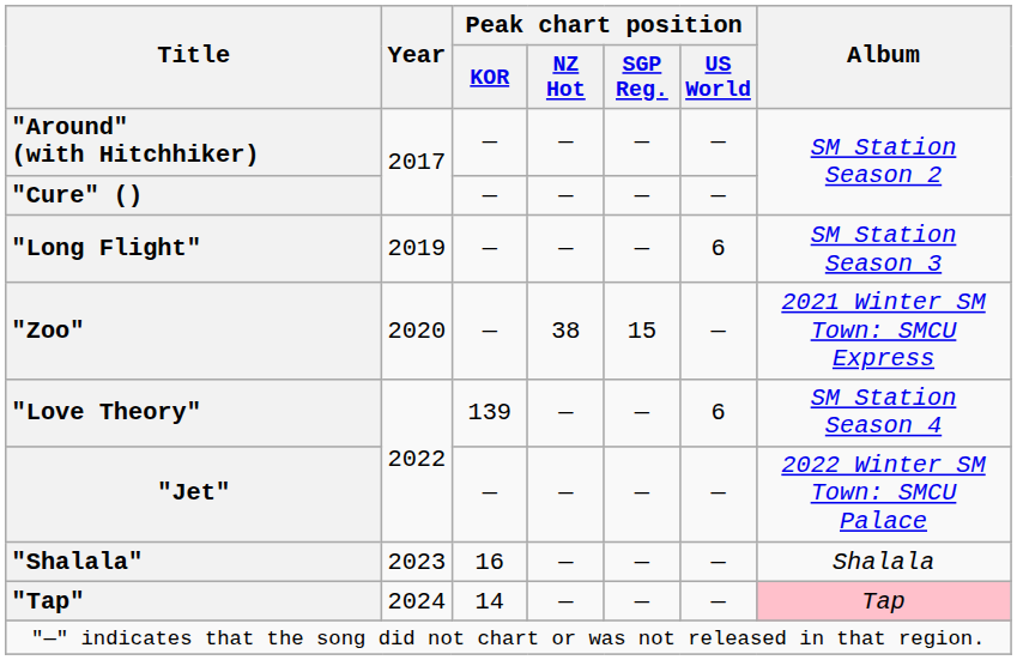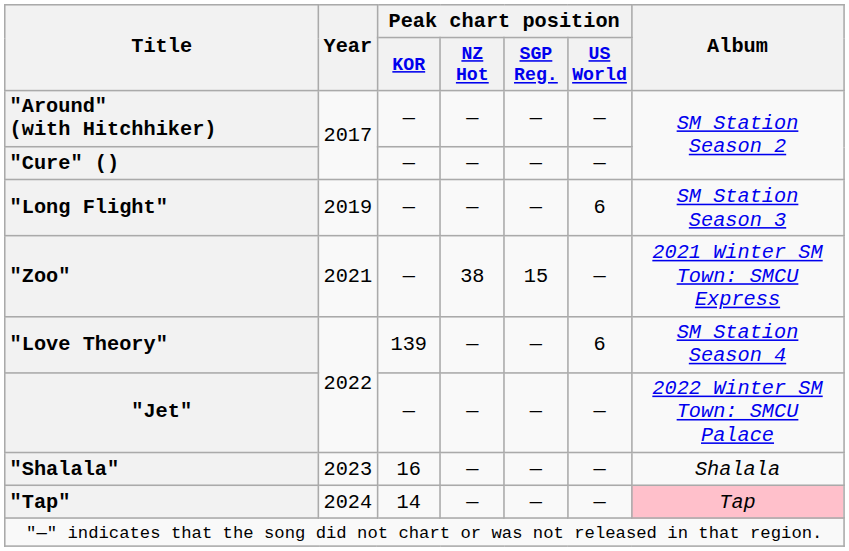"Zoo" | Year: 2020 -> 2021
